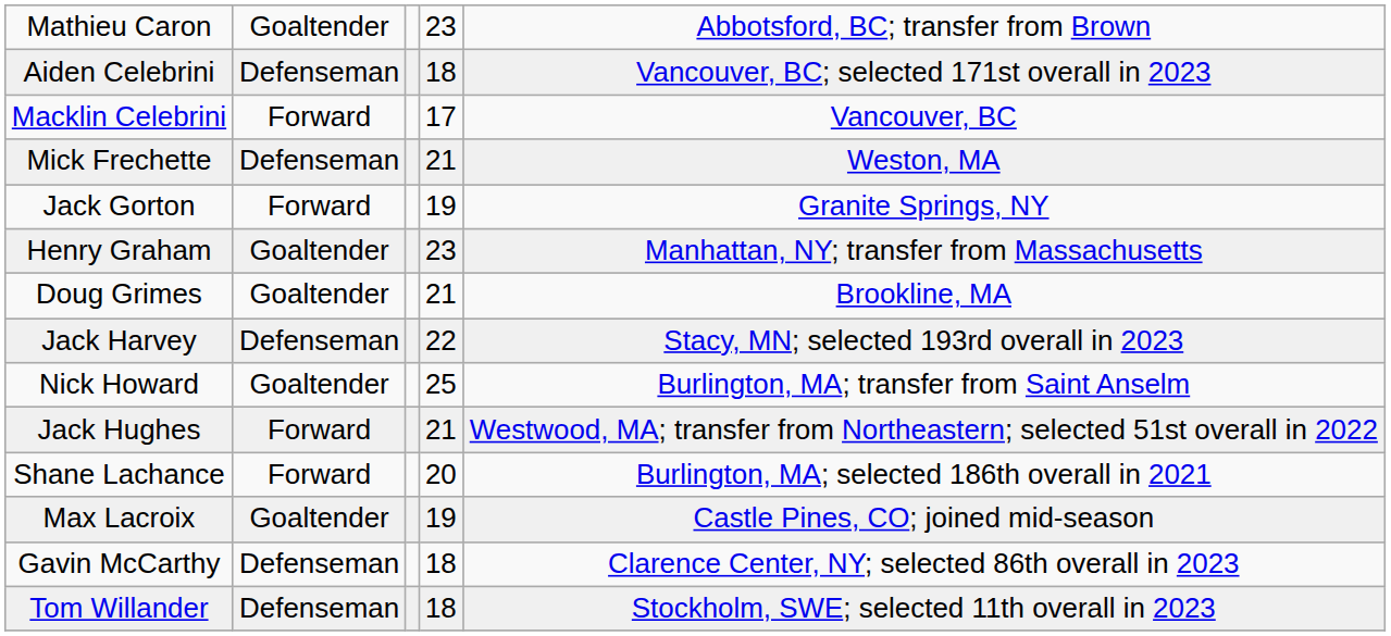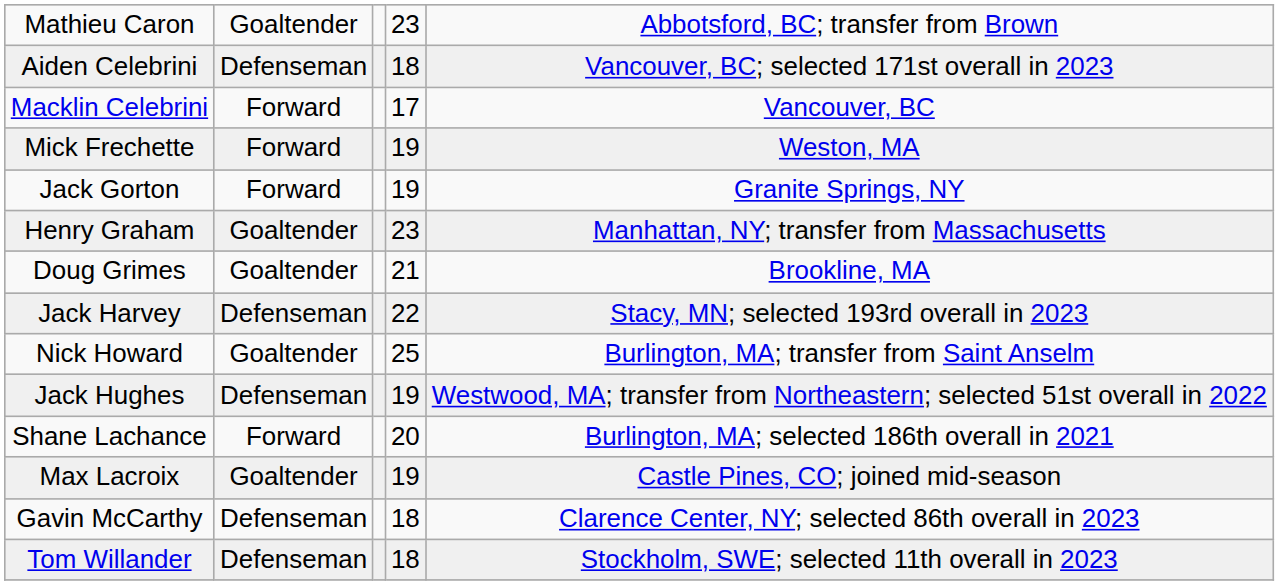Mick Frechette | column 2: Defenseman -> Forward
Mick Frechette | column 4: 21 -> 19
Jack Hughes | column 2: Forward -> Defenseman
Jack Hughes | column 4: 21 -> 19
